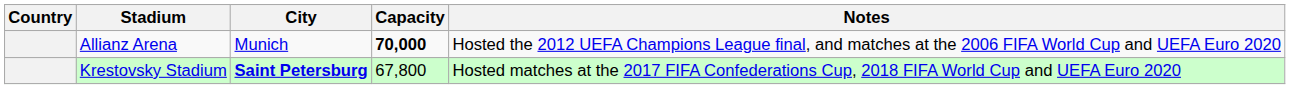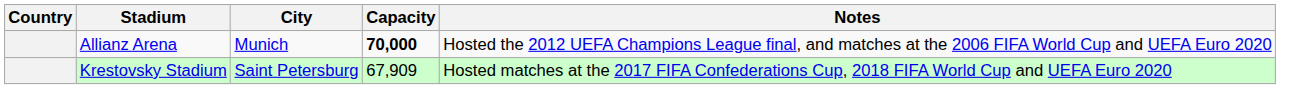Krestovsky Stadium | City: bold -> normal
Krestovsky Stadium | Capacity: 67,800 -> 67,909
